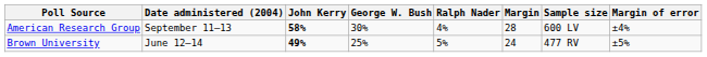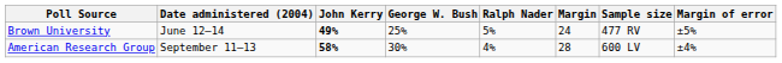rows swapped: American Research Group <-> Brown University
